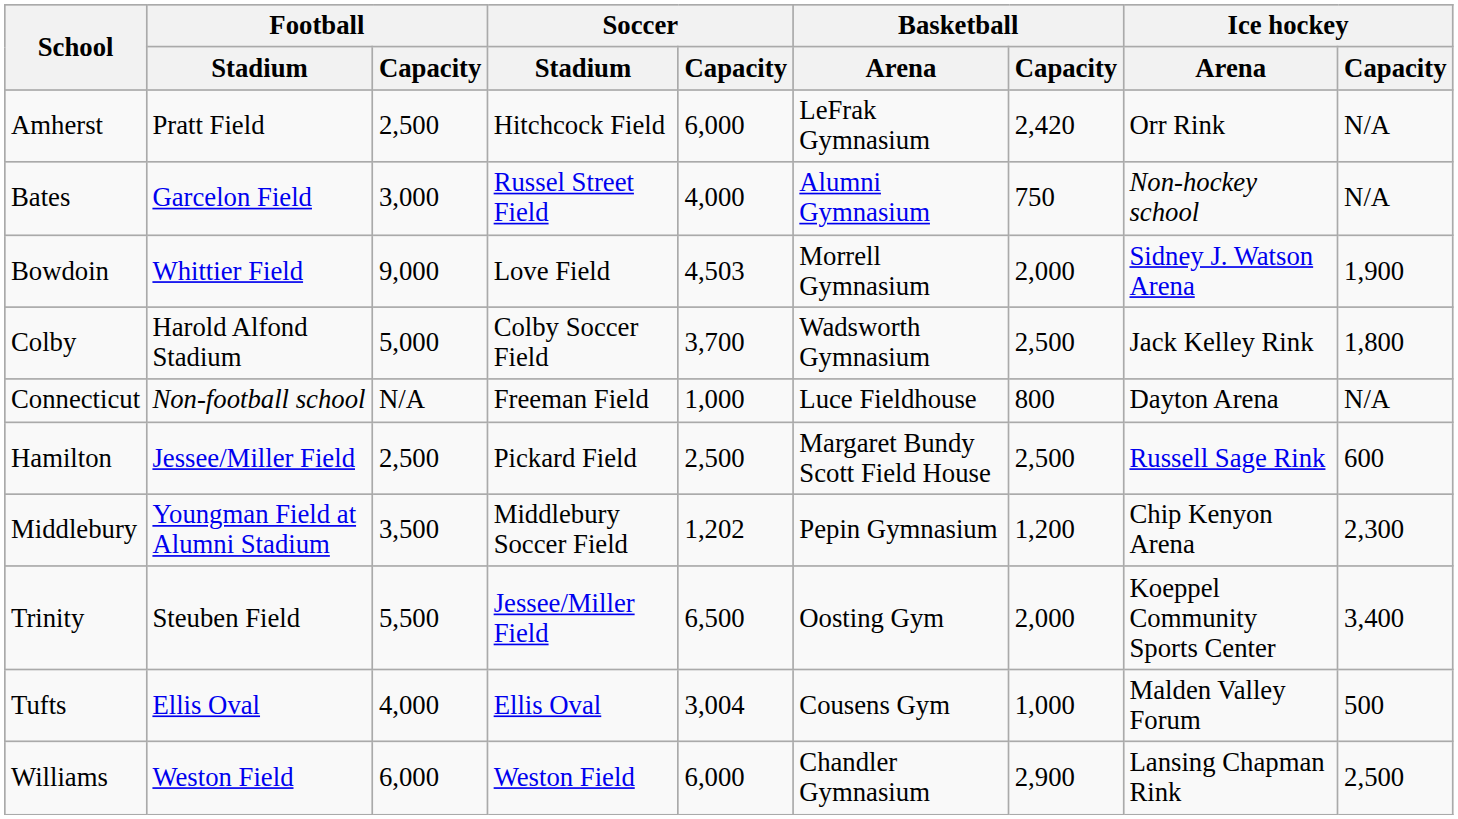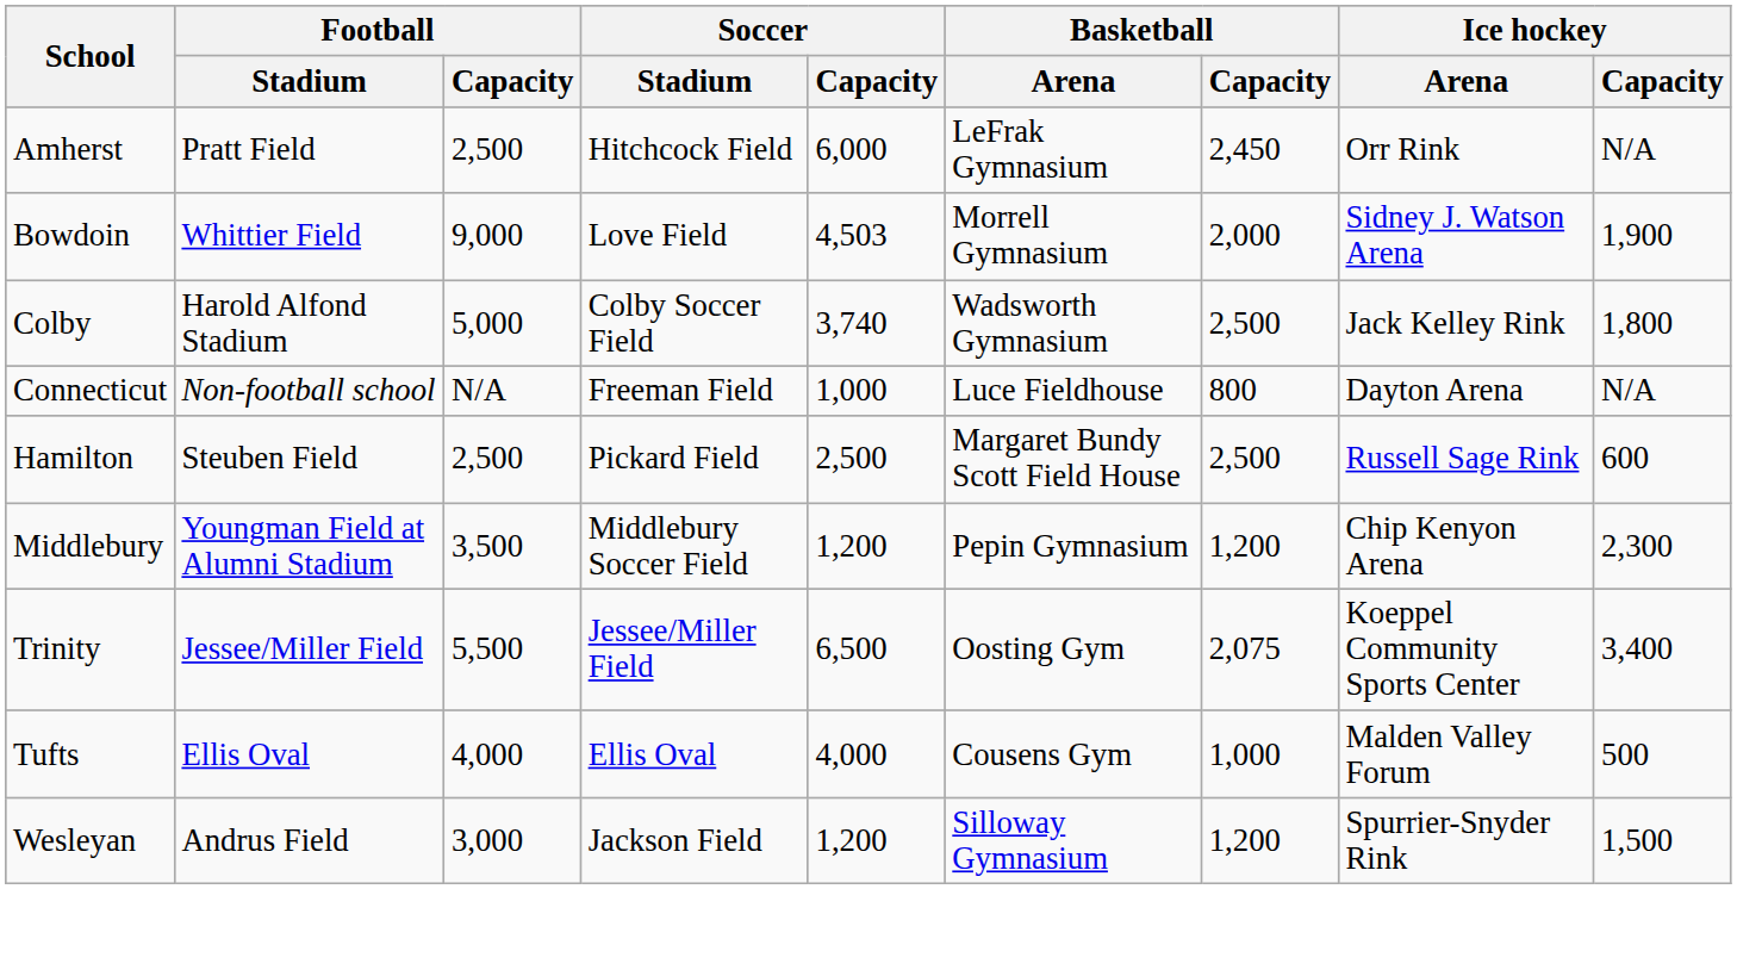Amherst | Basketball / Capacity: 2,420 -> 2,450
- row: Bates | Garcelon Field | 3,000 | Russel Street Field | 4,000 | Alumni Gymnasium | 750 | Non-hockey school | N/A
Colby | Soccer / Capacity: 3,700 -> 3,740
Hamilton | Football / Stadium: Jessee/Miller Field -> Steuben Field
Middlebury | Soccer / Capacity: 1,202 -> 1,200
Trinity | Football / Stadium: Steuben Field -> Jessee/Miller Field
Trinity | Basketball / Capacity: 2,000 -> 2,075
Tufts | Soccer / Capacity: 3,004 -> 4,000
+ row: Wesleyan | Andrus Field | 3,000 | Jackson Field | 1,200 | Silloway Gymnasium | 1,200 | Spurrier-Snyder Rink | 1,500
- row: Williams | Weston Field | 6,000 | Weston Field | 6,000 | Chandler Gymnasium | 2,900 | Lansing Chapman Rink | 2,500
